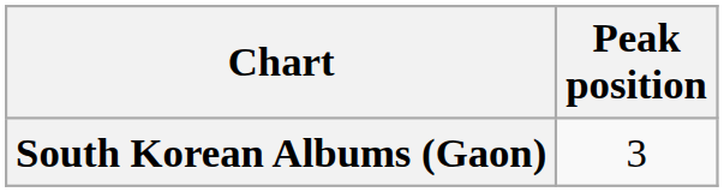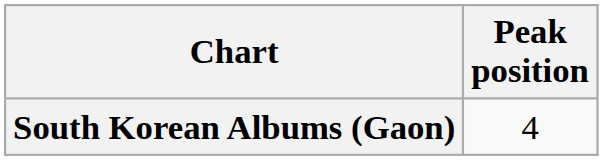South Korean Albums (Gaon) | Peak position: 3 -> 4
